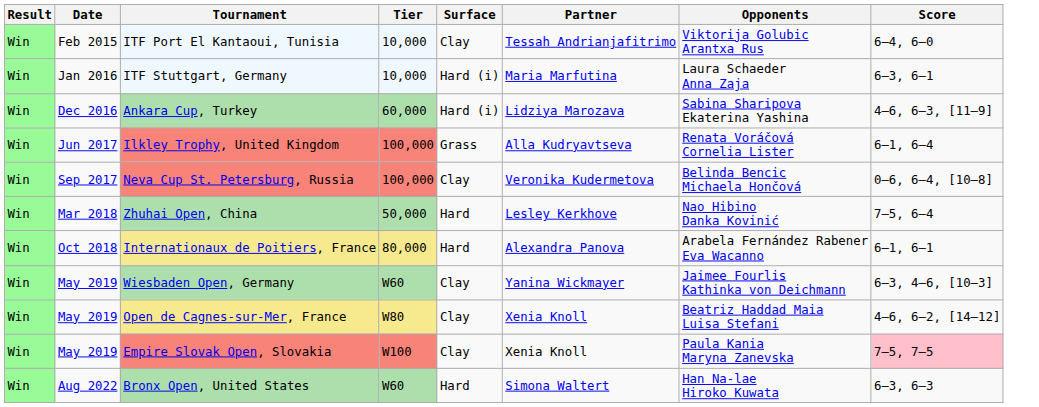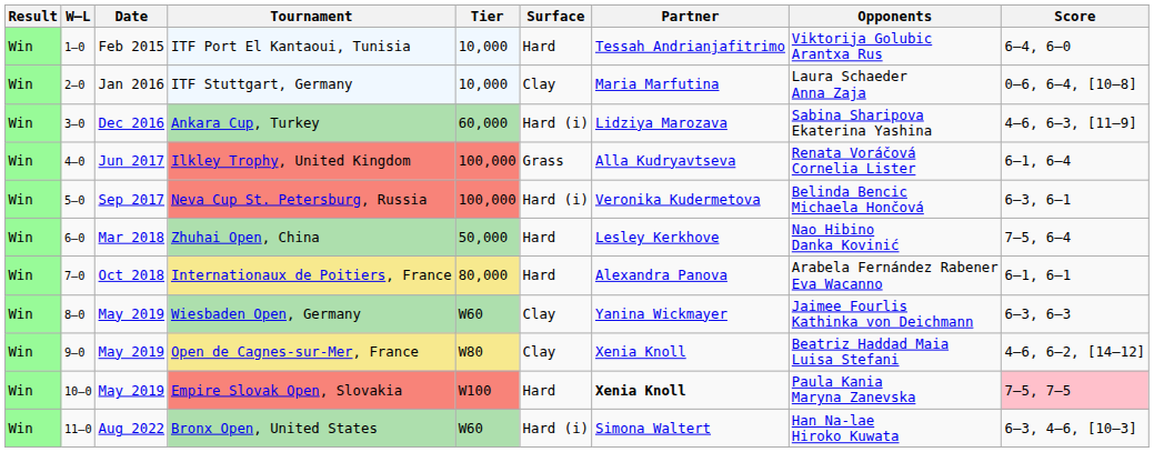+ column: W–L | 1–0 | 2–0 | 3–0 | 4–0 | 5–0 | 6–0 | 7–0 | 8–0 | 9–0 | 10–0 | 11–0
ITF Port El Kantaoui, Tunisia | Surface: Clay -> Hard
ITF Stuttgart, Germany | Surface: Hard (i) -> Clay
ITF Stuttgart, Germany | Score: 6–3, 6–1 -> 0–6, 6–4, [10–8]
Neva Cup St. Petersburg, Russia | Surface: Clay -> Hard (i)
Neva Cup St. Petersburg, Russia | Score: 0–6, 6–4, [10–8] -> 6–3, 6–1
Wiesbaden Open, Germany | Score: 6–3, 4–6, [10–3] -> 6–3, 6–3
Empire Slovak Open, Slovakia | Surface: Clay -> Hard
Empire Slovak Open, Slovakia | Partner: normal -> bold
Bronx Open, United States | Surface: Hard -> Hard (i)
Bronx Open, United States | Score: 6–3, 6–3 -> 6–3, 4–6, [10–3]
